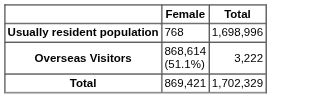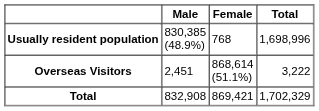+ column: Male | 830,385 (48.9%) | 2,451 | 832,908
